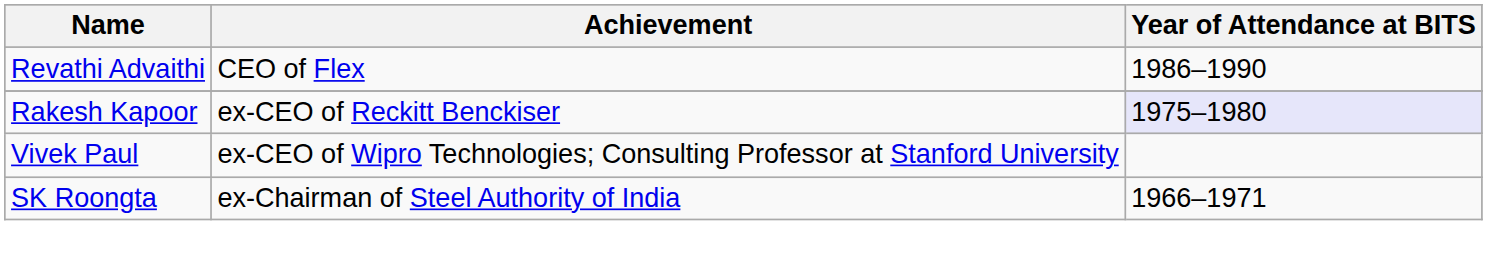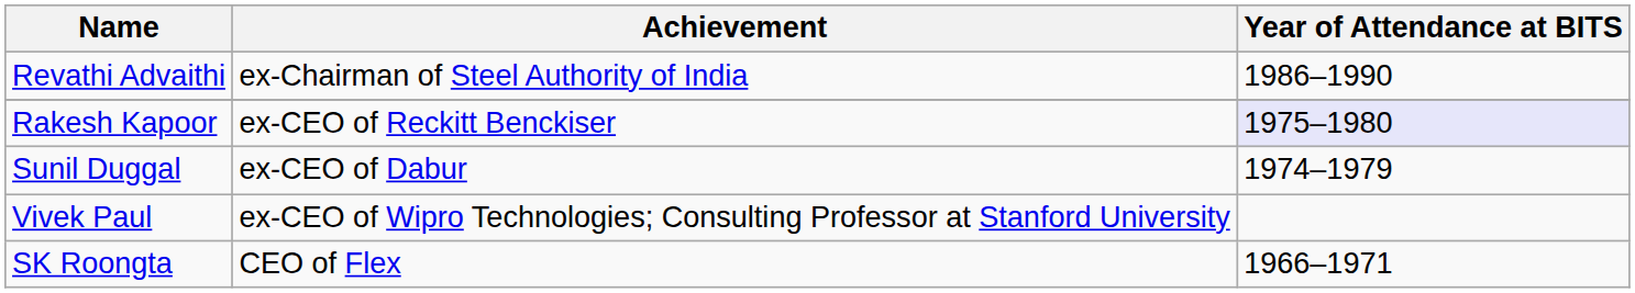Revathi Advaithi | Achievement: CEO of Flex -> ex-Chairman of Steel Authority of India
+ row: Sunil Duggal | ex-CEO of Dabur | 1974–1979
SK Roongta | Achievement: ex-Chairman of Steel Authority of India -> CEO of Flex
